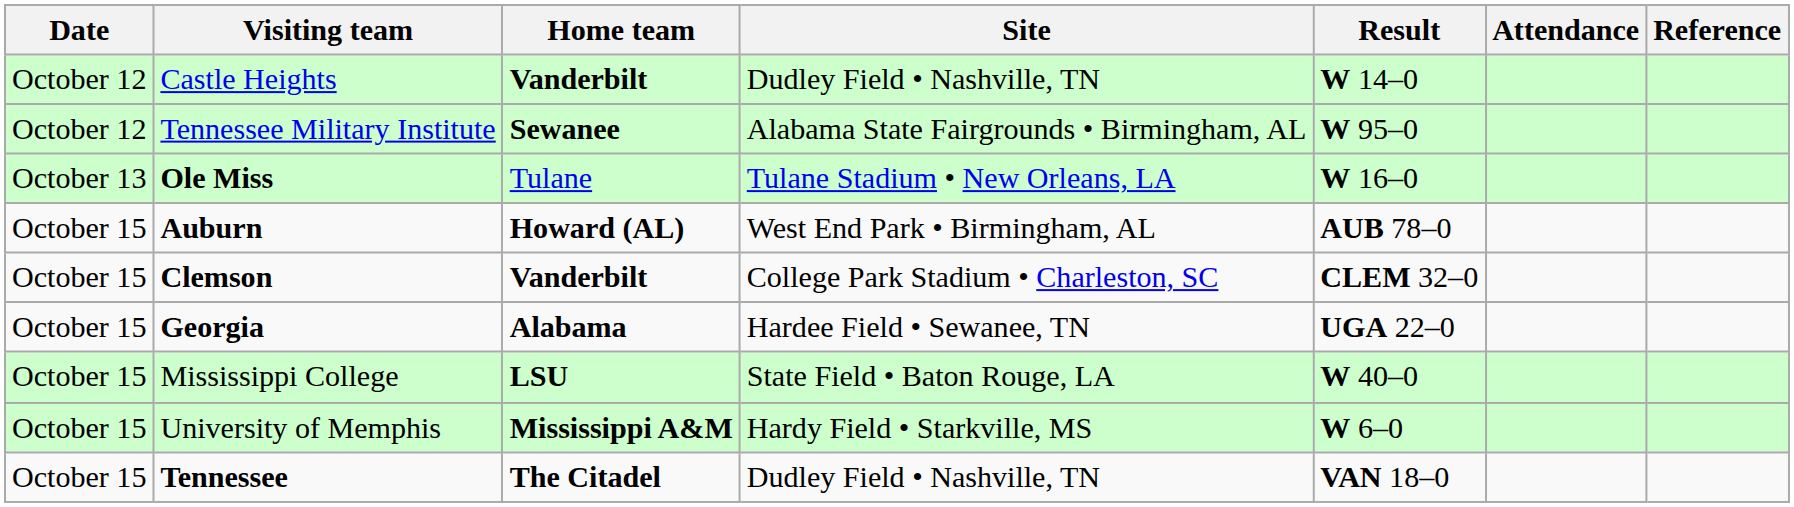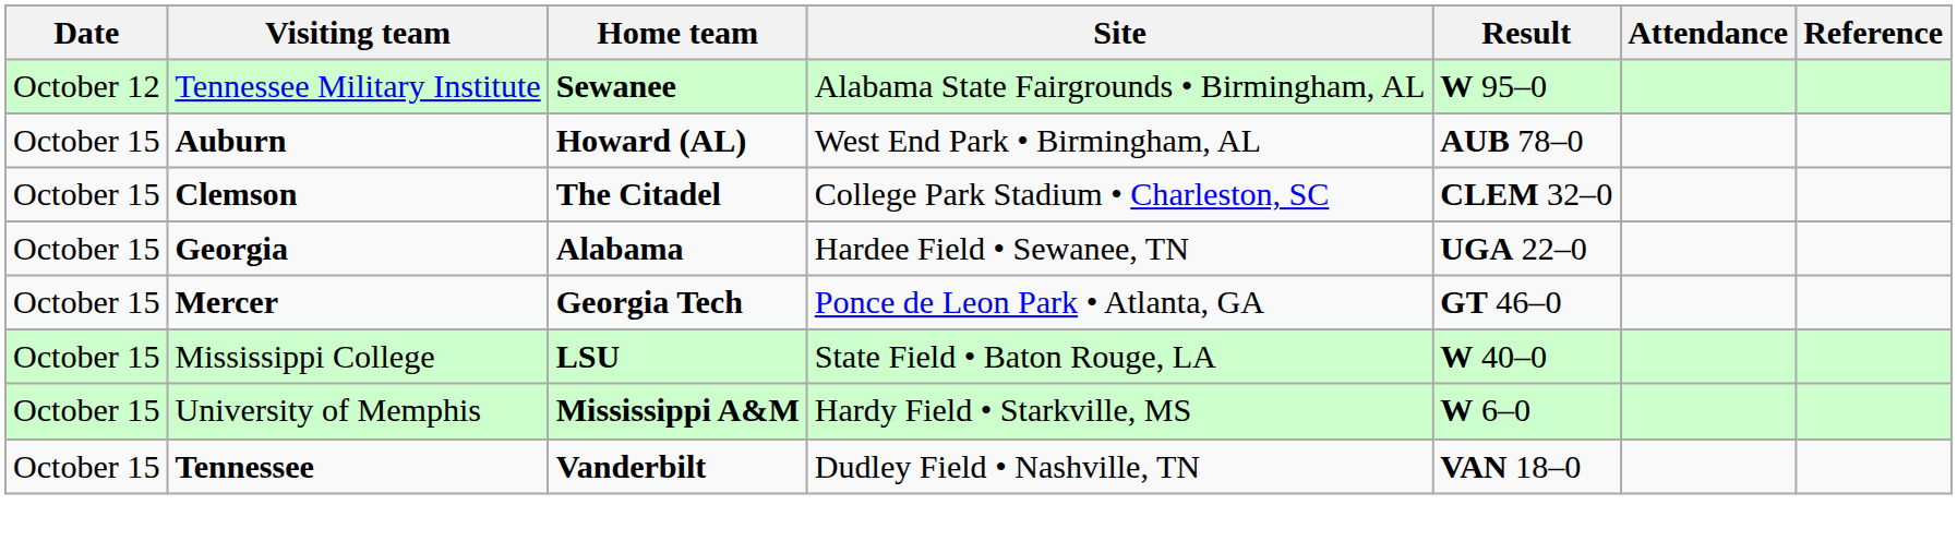- row: October 12 | Castle Heights | Vanderbilt | Dudley Field • Nashville, TN | W 14–0
- row: October 13 | Ole Miss | Tulane | Tulane Stadium • New Orleans, LA | W 16–0
Clemson | Home team: Vanderbilt -> The Citadel
+ row: October 15 | Mercer | Georgia Tech | Ponce de Leon Park • Atlanta, GA | GT 46–0
Tennessee | Home team: The Citadel -> Vanderbilt
